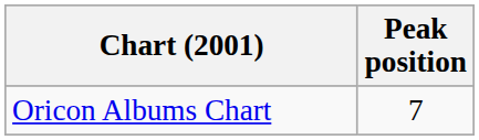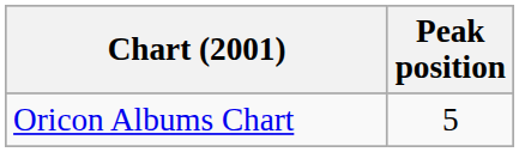Oricon Albums Chart | Peak position: 7 -> 5
